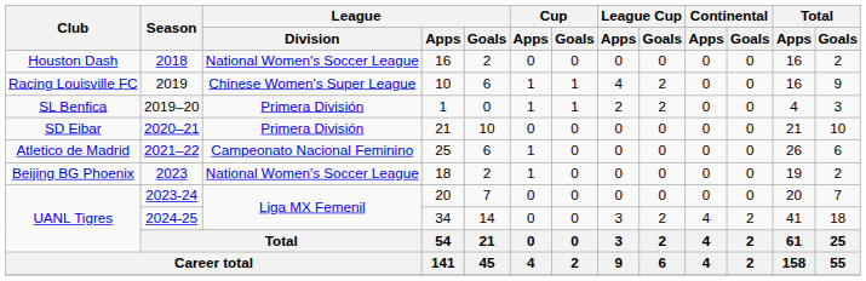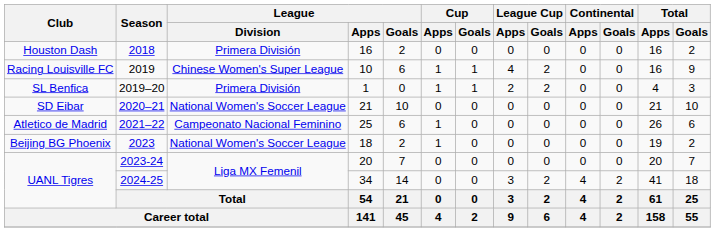2018 | League / Division: National Women's Soccer League -> Primera División
2020–21 | League / Division: Primera División -> National Women's Soccer League
